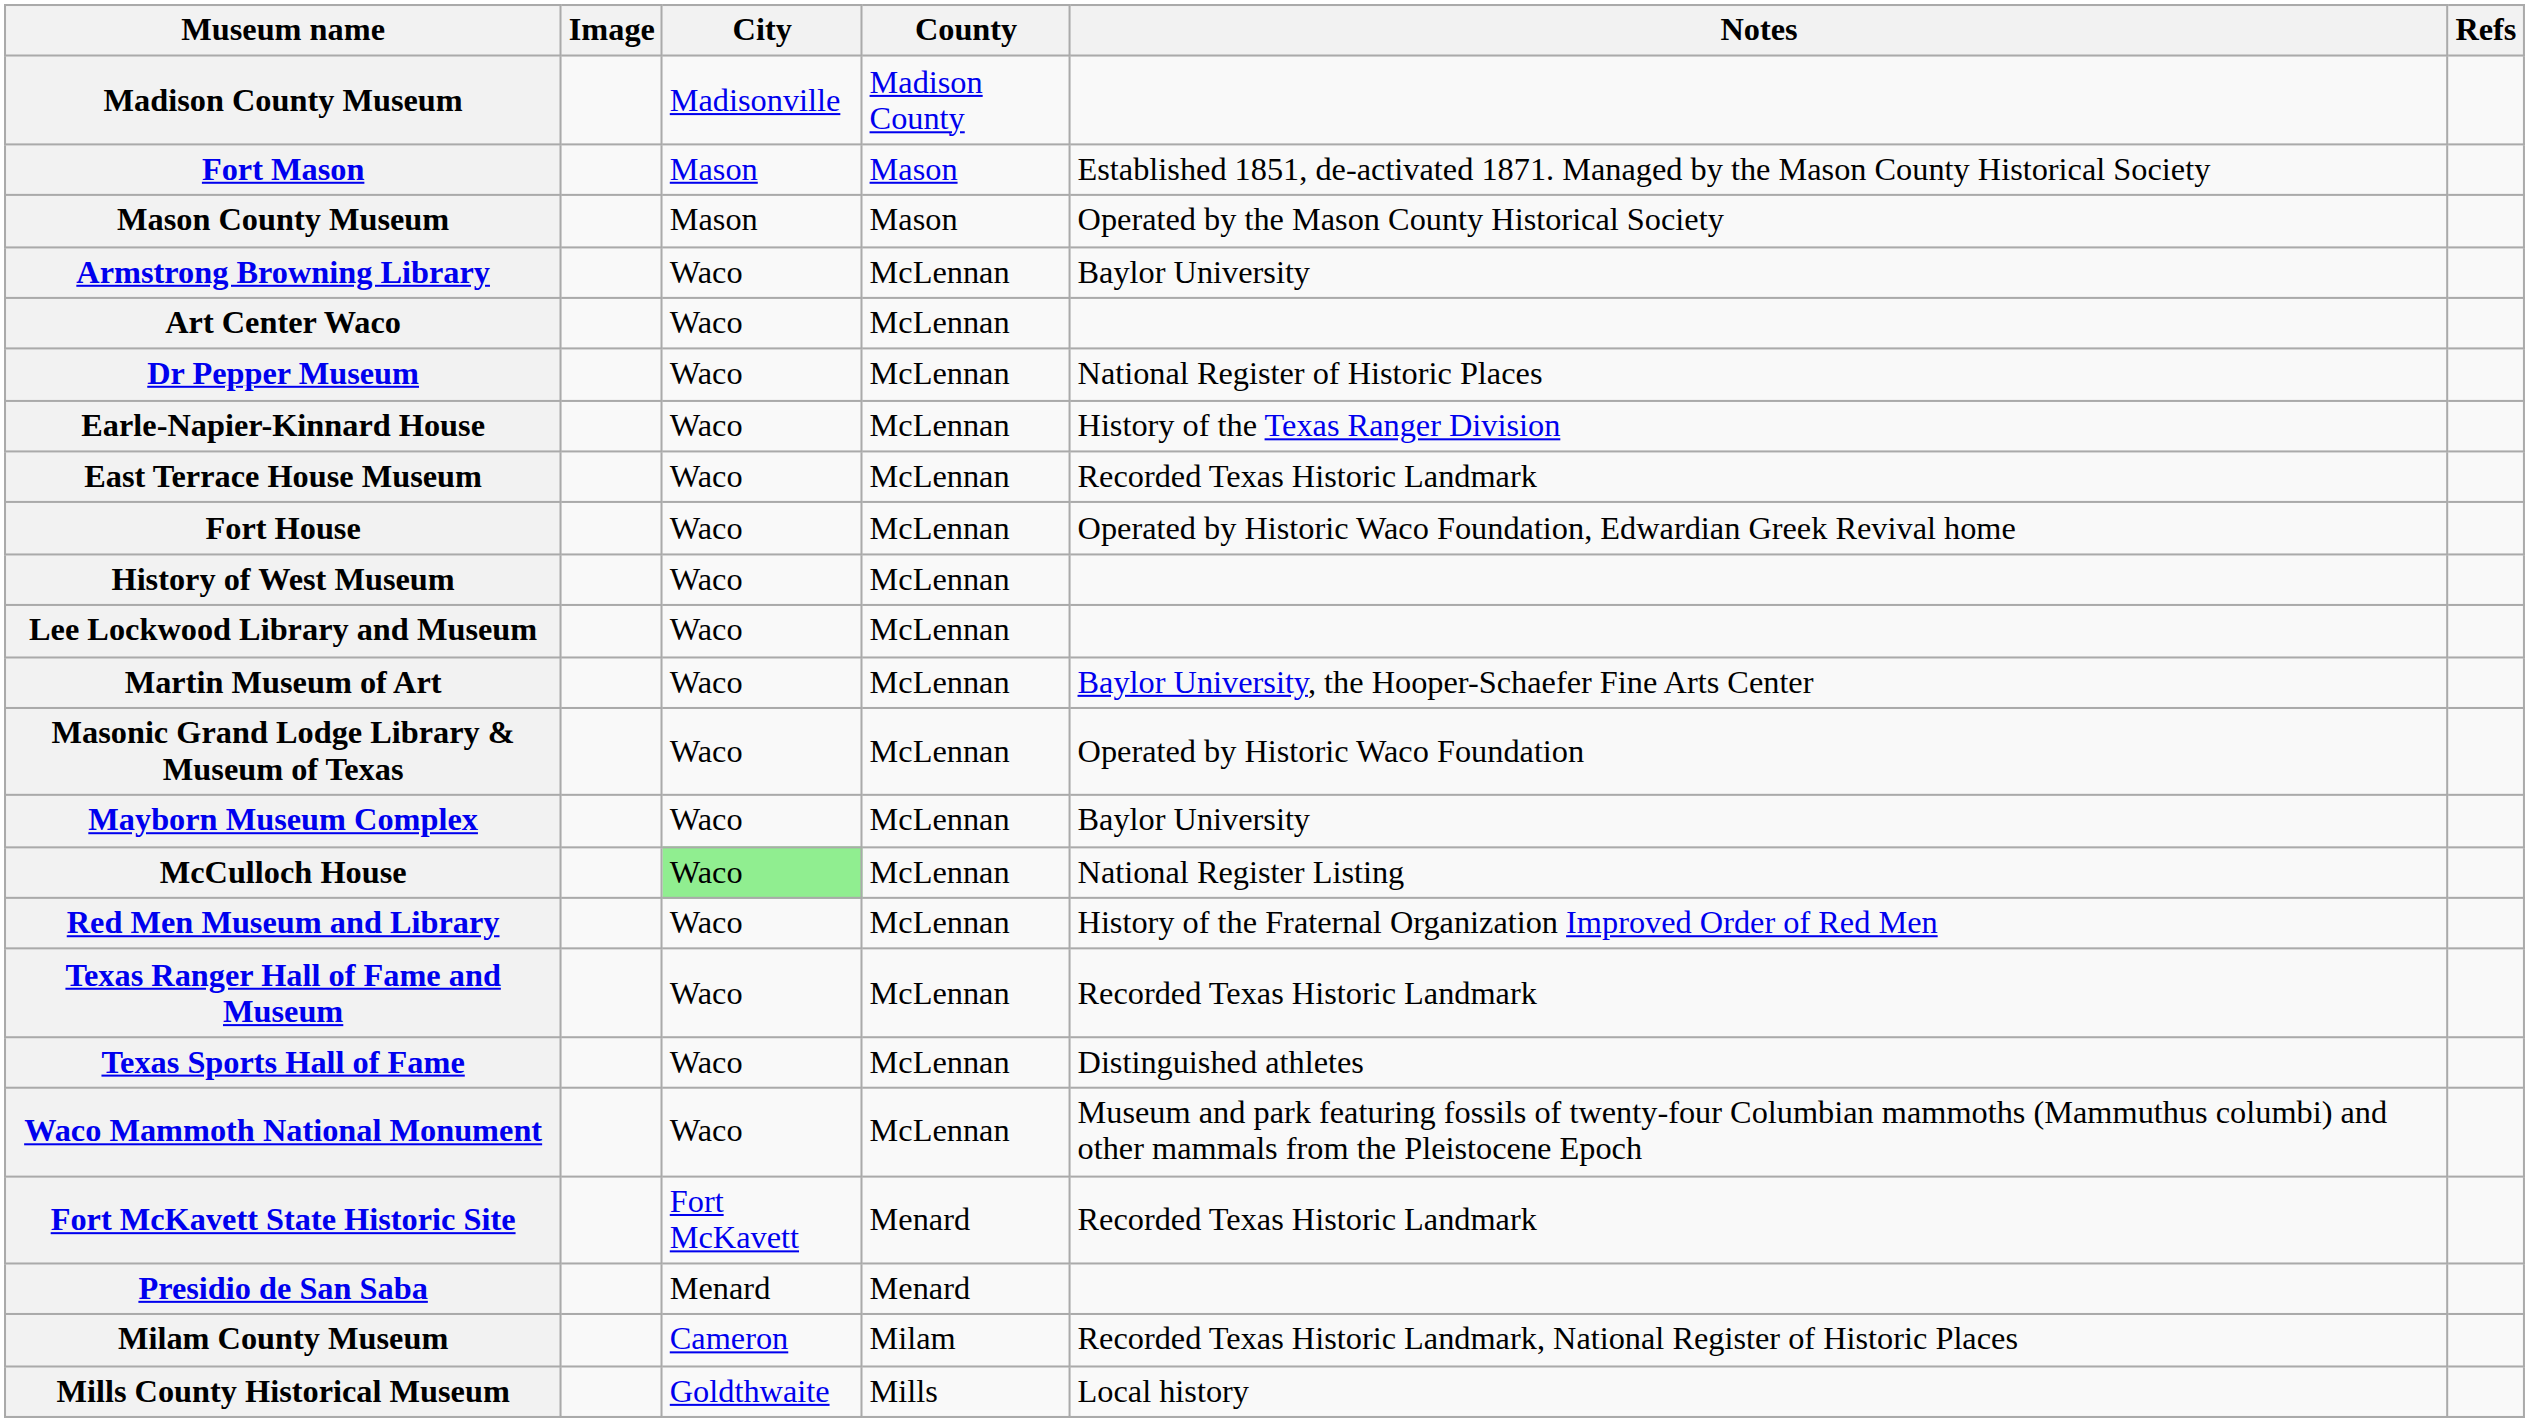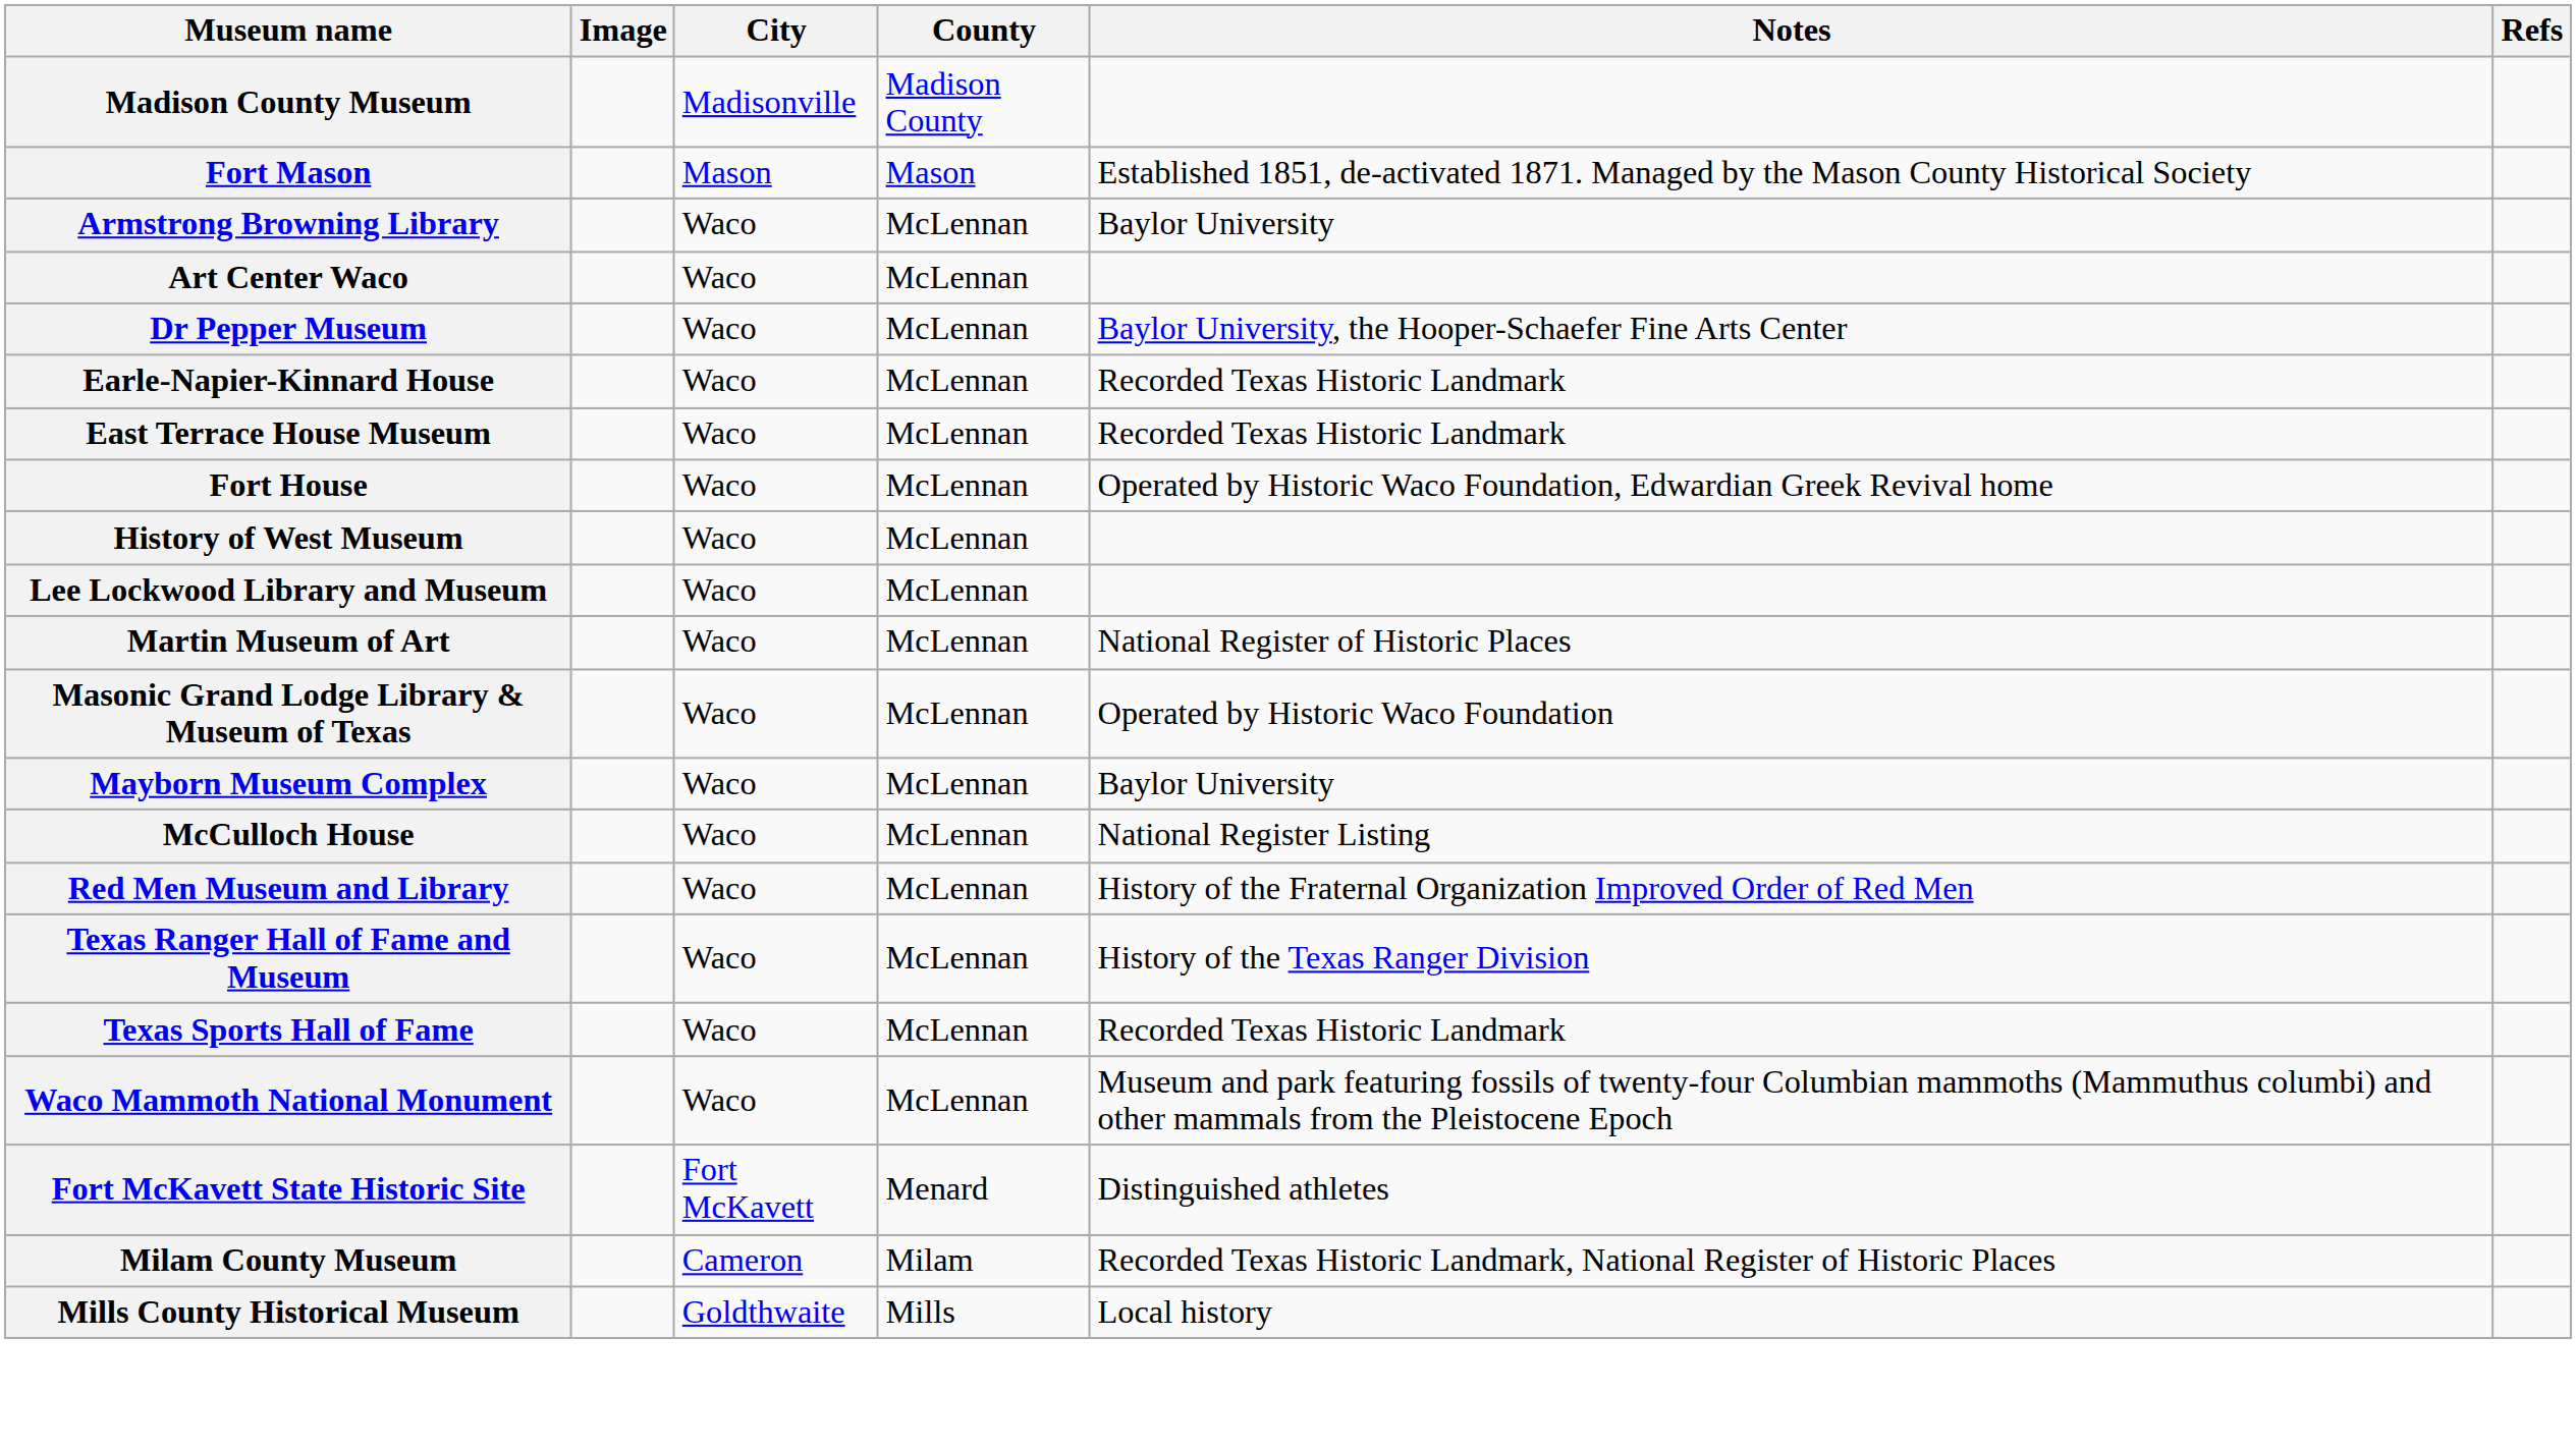- row: Mason County Museum | Mason | Mason | Operated by the Mason County Historical Society
Dr Pepper Museum | Notes: National Register of Historic Places -> Baylor University, the Hooper-Schaefer Fine Arts Center
Earle-Napier-Kinnard House | Notes: History of the Texas Ranger Division -> Recorded Texas Historic Landmark
Martin Museum of Art | Notes: Baylor University, the Hooper-Schaefer Fine Arts Center -> National Register of Historic Places
McCulloch House | City: lightgreen background -> no background
Texas Ranger Hall of Fame and Museum | Notes: Recorded Texas Historic Landmark -> History of the Texas Ranger Division
Texas Sports Hall of Fame | Notes: Distinguished athletes -> Recorded Texas Historic Landmark
Fort McKavett State Historic Site | Notes: Recorded Texas Historic Landmark -> Distinguished athletes
- row: Presidio de San Saba | Menard | Menard
